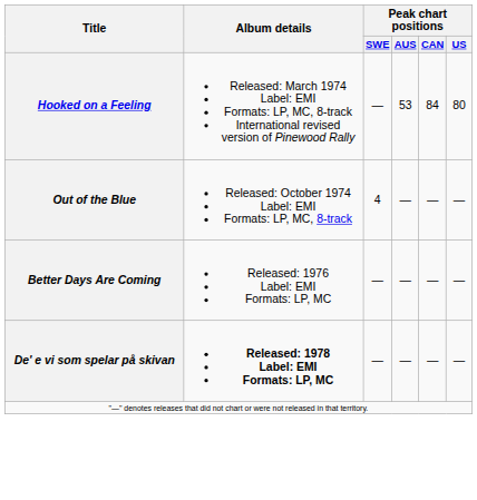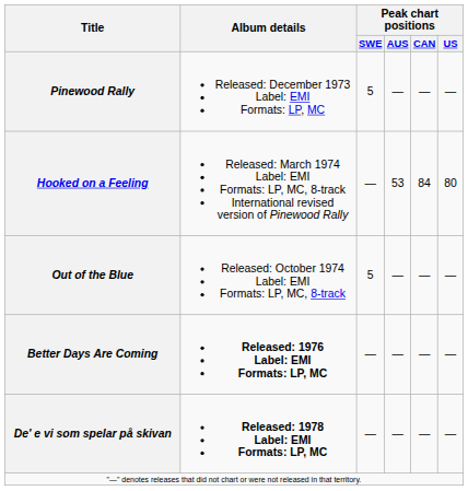+ row: Pinewood Rally | Released: December 1973 Label: EMI Formats: LP, MC | 5 | — | — | —
Out of the Blue | Peak chart positions / SWE: 4 -> 5
Better Days Are Coming | Album details: normal -> bold
